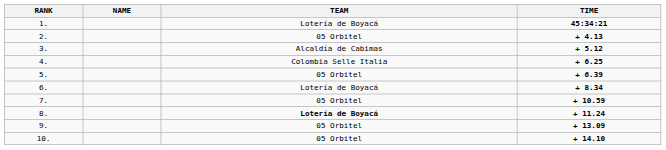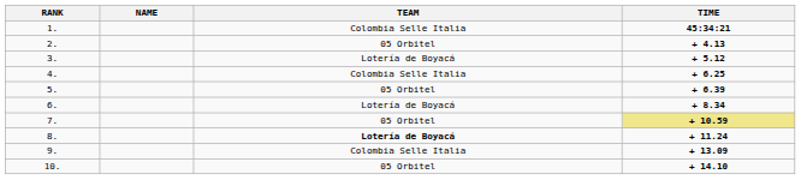1. | TEAM: Lotería de Boyacá -> Colombia Selle Italia
3. | TEAM: Alcaldía de Cabimas -> Lotería de Boyacá
7. | TIME: no background -> khaki background
9. | TEAM: 05 Orbitel -> Colombia Selle Italia
